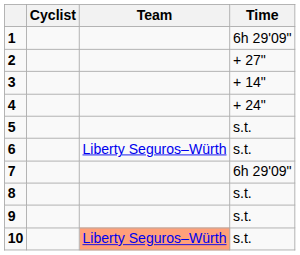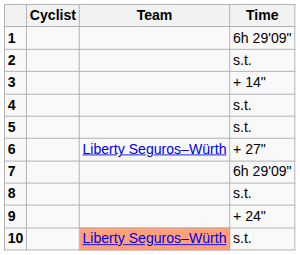2 | Time: + 27" -> s.t.
4 | Time: + 24" -> s.t.
6 | Time: s.t. -> + 27"
9 | Time: s.t. -> + 24"
